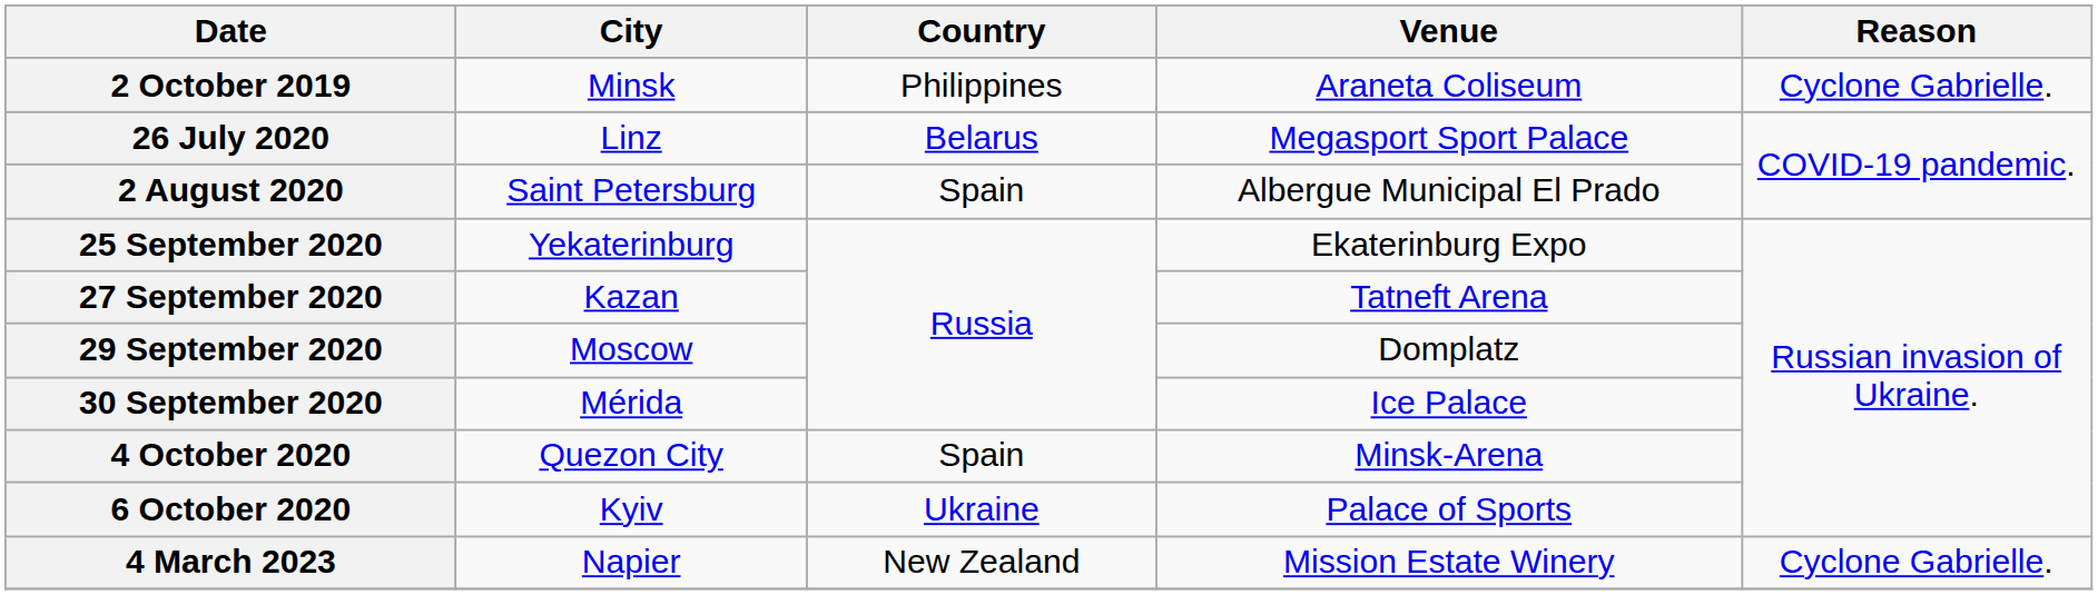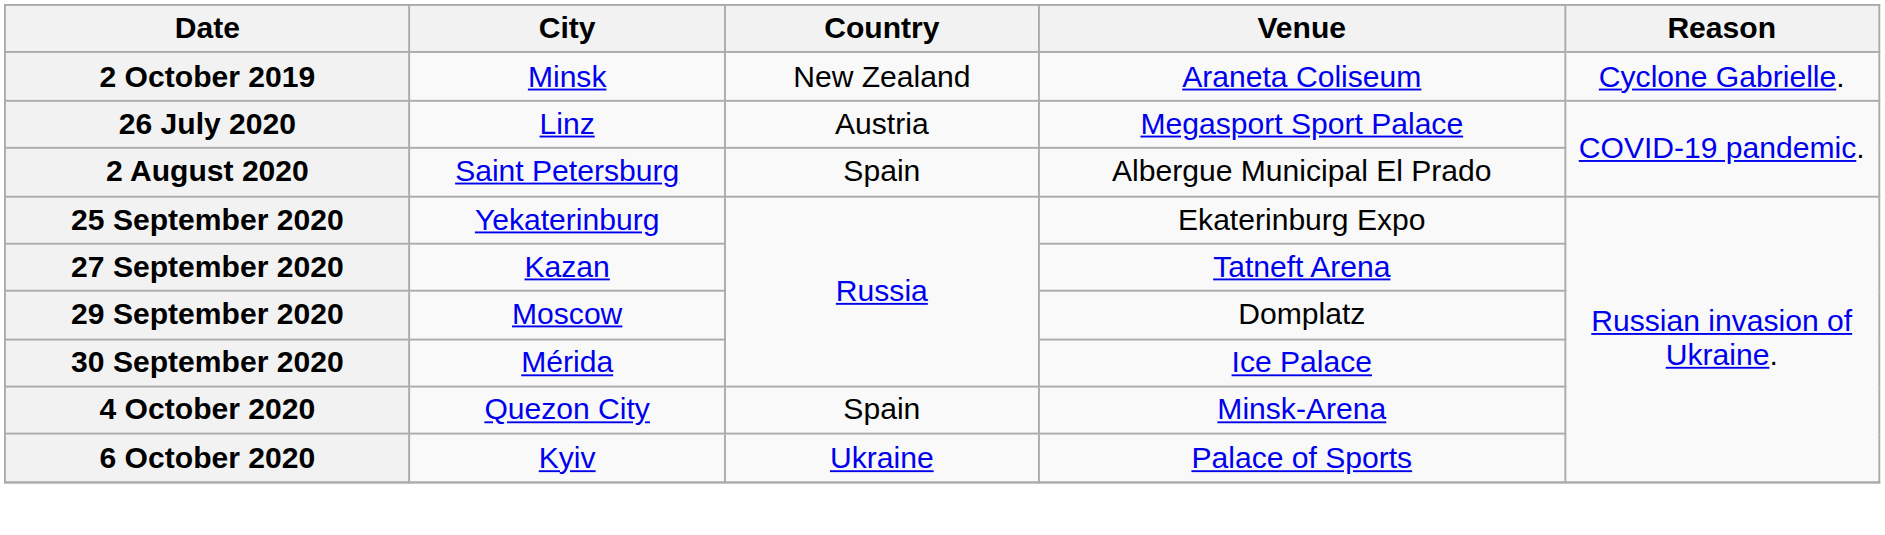2 October 2019 | Country: Philippines -> New Zealand
26 July 2020 | Country: Belarus -> Austria
- row: 4 March 2023 | Napier | New Zealand | Mission Estate Winery | Cyclone Gabrielle.
